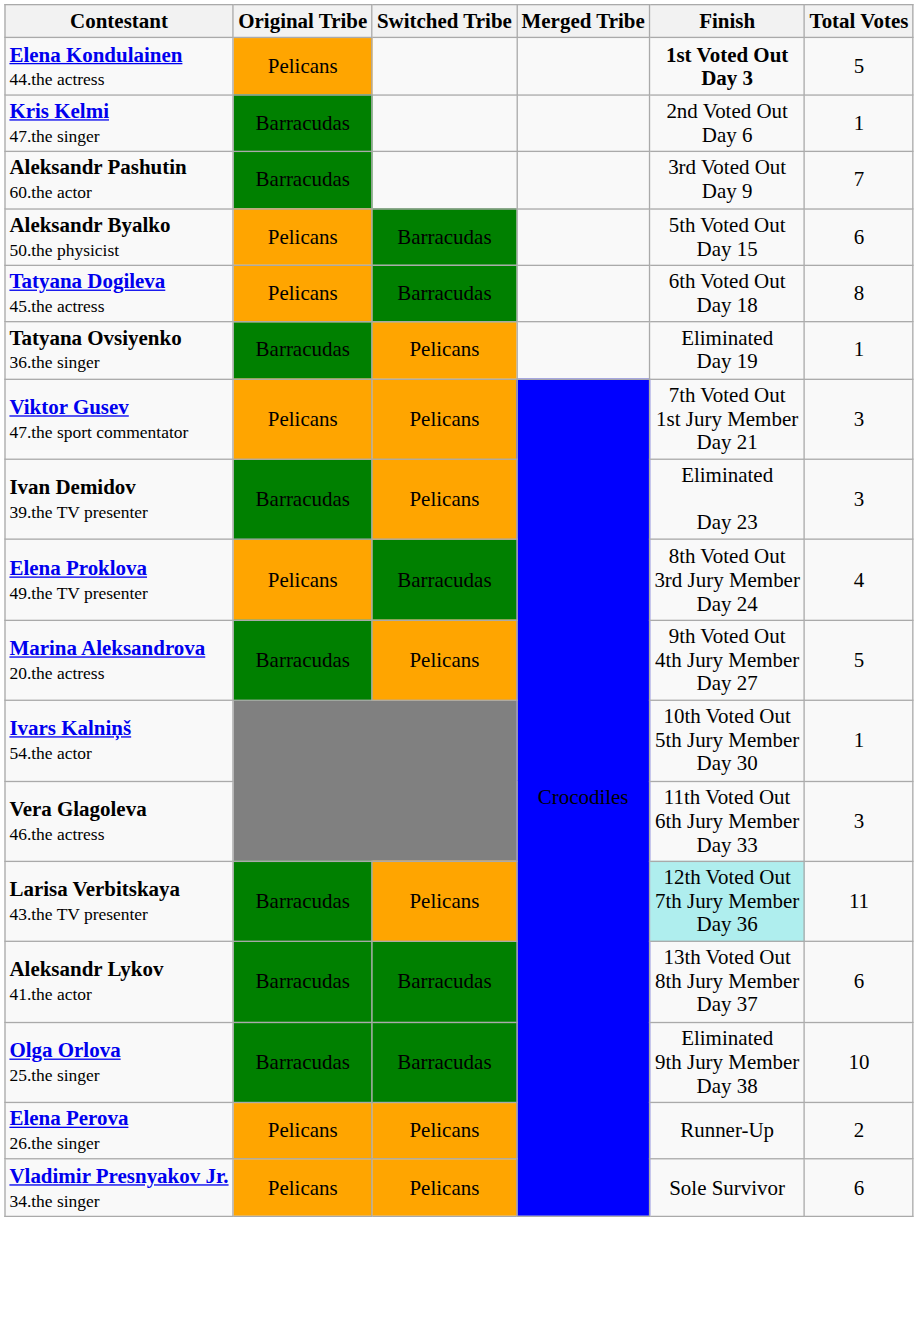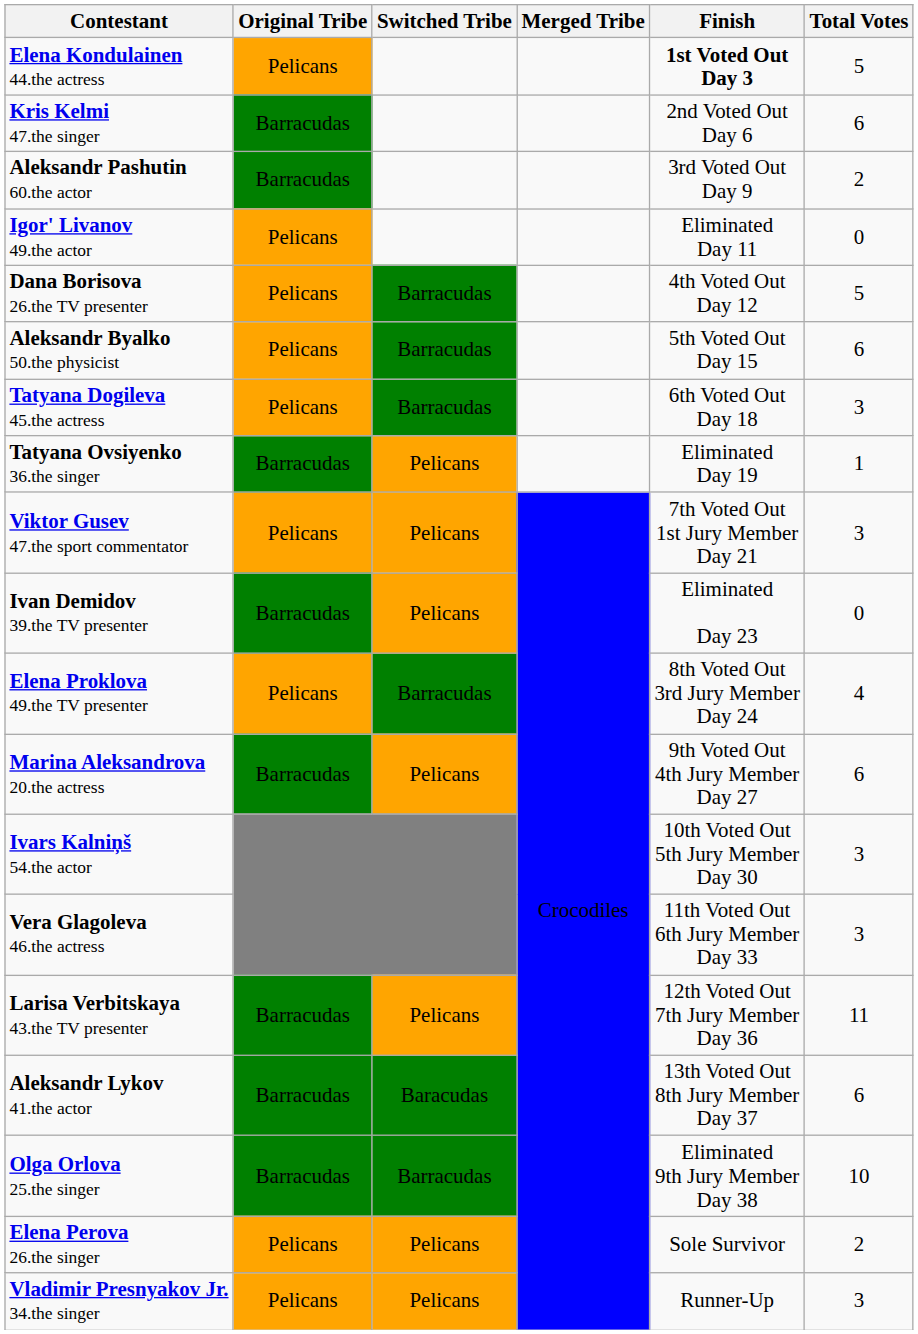Kris Kelmi 47.the singer | Total Votes: 1 -> 6
Aleksandr Pashutin 60.the actor | Total Votes: 7 -> 2
+ row: Igor' Livanov 49.the actor | Pelicans | Eliminated Day 11 | 0
+ row: Dana Borisova 26.the TV presenter | Pelicans | Barracudas | 4th Voted Out Day 12 | 5
Tatyana Dogileva 45.the actress | Total Votes: 8 -> 3
Ivan Demidov 39.the TV presenter | Total Votes: 3 -> 0
Marina Aleksandrova 20.the actress | Total Votes: 5 -> 6
Ivars Kalniņš 54.the actor | Total Votes: 1 -> 3
Larisa Verbitskaya 43.the TV presenter | Finish: paleturquoise background -> no background
Aleksandr Lykov 41.the actor | Switched Tribe: Barracudas -> Baracudas
Elena Perova 26.the singer | Finish: Runner-Up -> Sole Survivor
Vladimir Presnyakov Jr. 34.the singer | Finish: Sole Survivor -> Runner-Up
Vladimir Presnyakov Jr. 34.the singer | Total Votes: 6 -> 3
